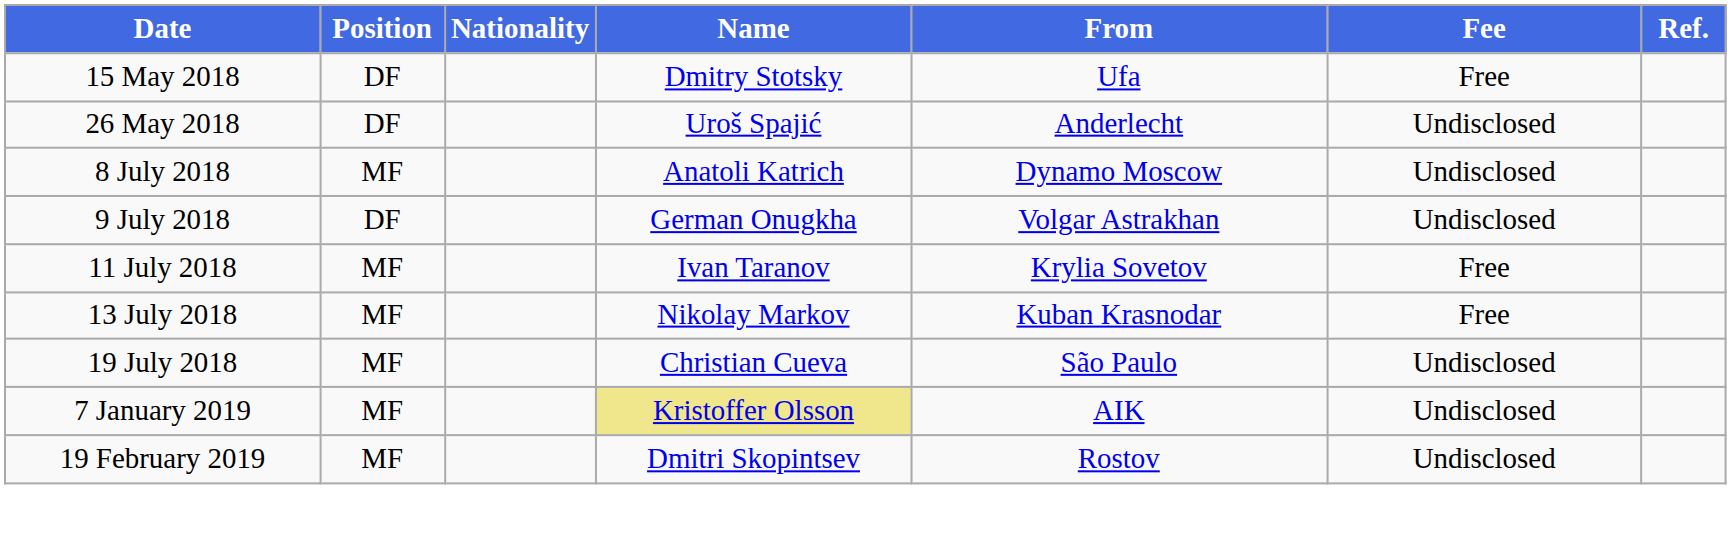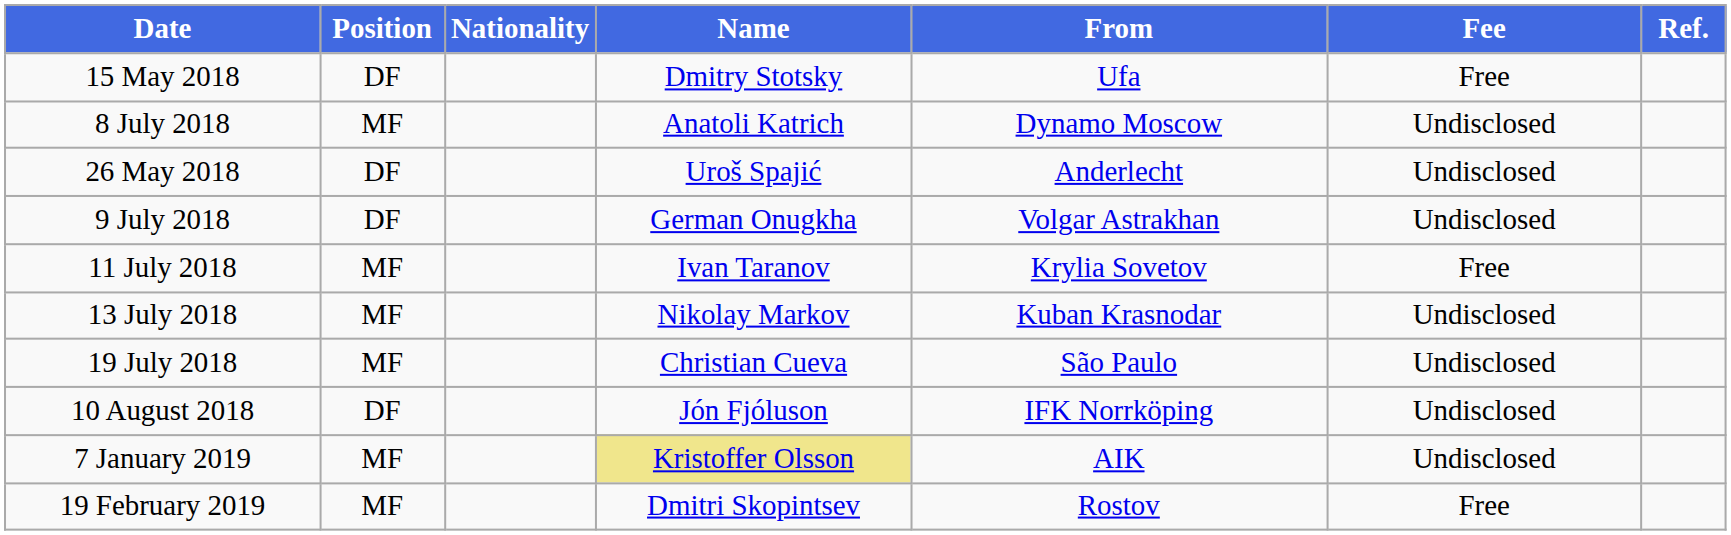rows swapped: 26 May 2018 <-> 8 July 2018
13 July 2018 | Fee: Free -> Undisclosed
+ row: 10 August 2018 | DF | Jón Fjóluson | IFK Norrköping | Undisclosed
19 February 2019 | Fee: Undisclosed -> Free
